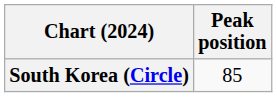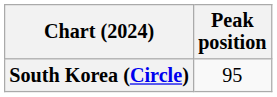South Korea (Circle) | Peak position: 85 -> 95
